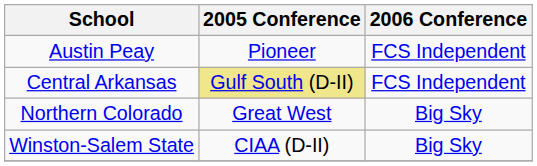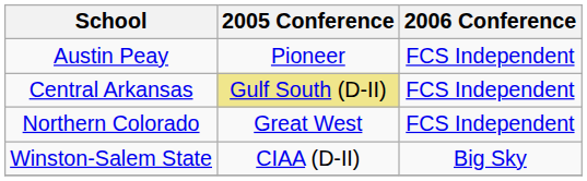Northern Colorado | 2006 Conference: Big Sky -> FCS Independent
